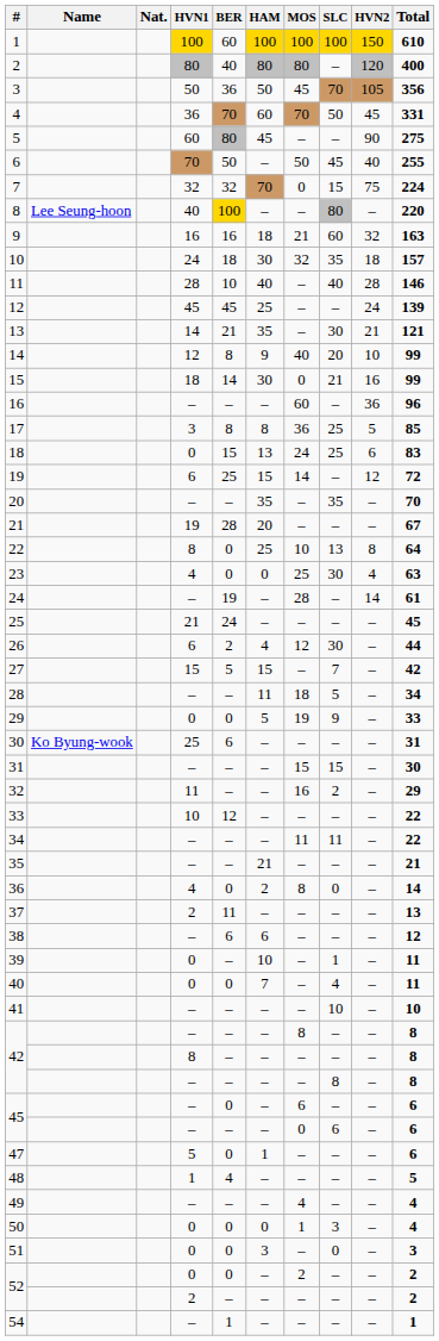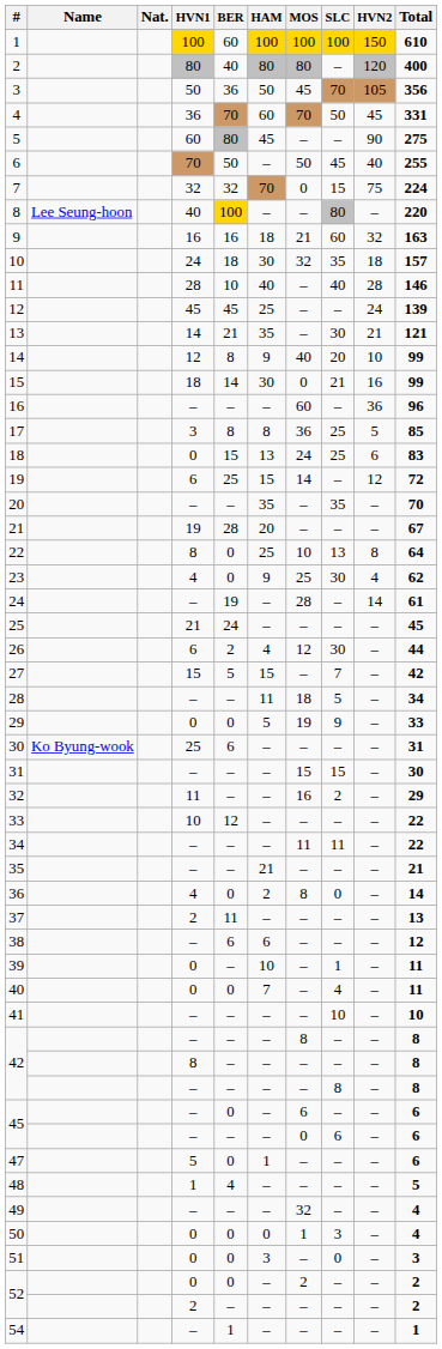23 | HAM: 0 -> 9
23 | Total: 63 -> 62
49 | MOS: 4 -> 32
